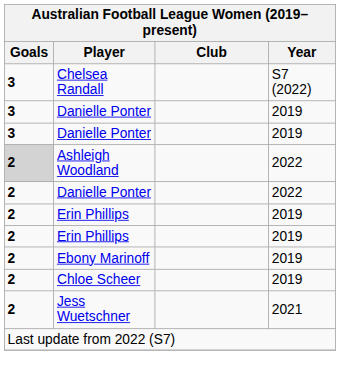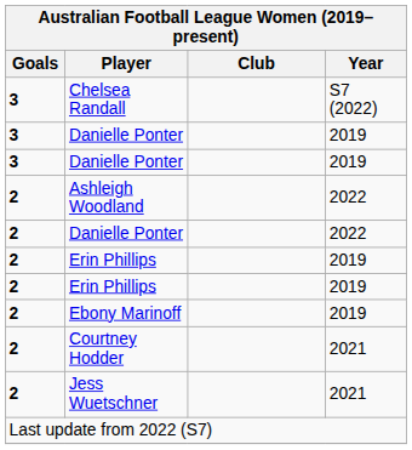Ashleigh Woodland | Goals: lightgrey background -> no background
- row: 2 | Chloe Scheer | 2019
+ row: 2 | Courtney Hodder | 2021
